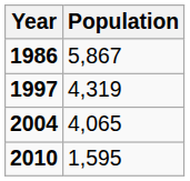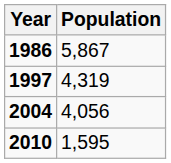2004 | Population: 4,065 -> 4,056
